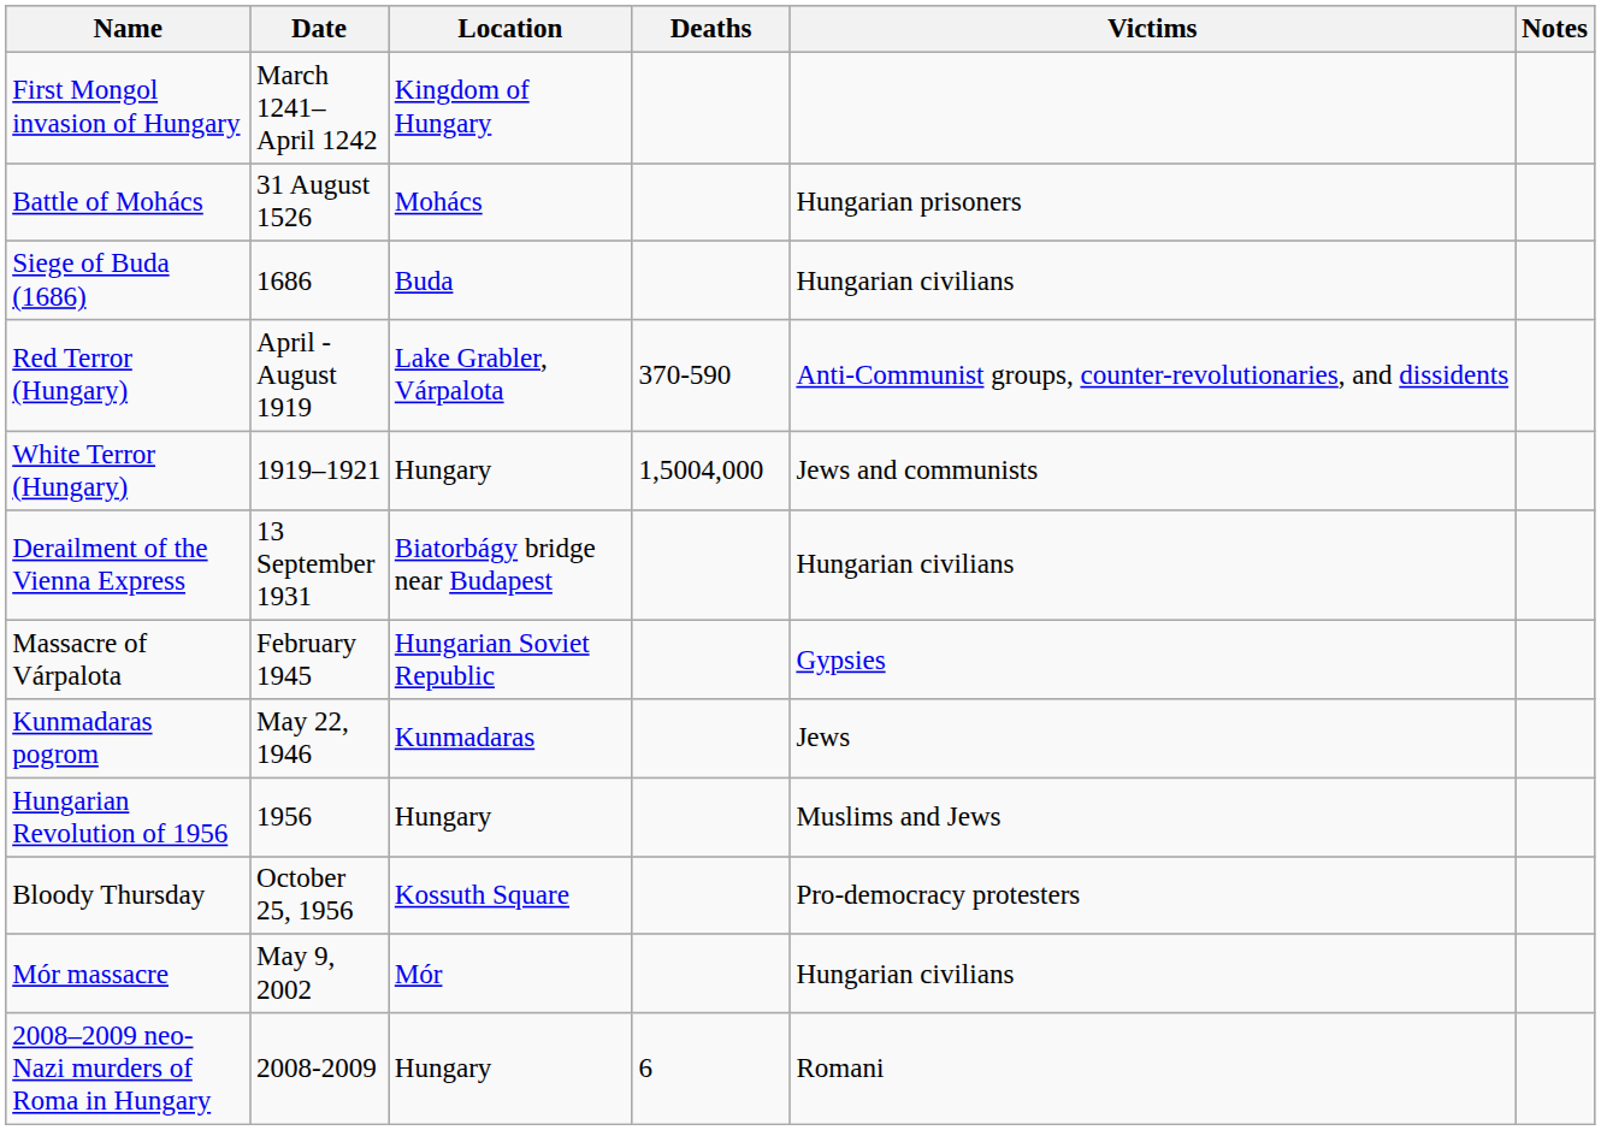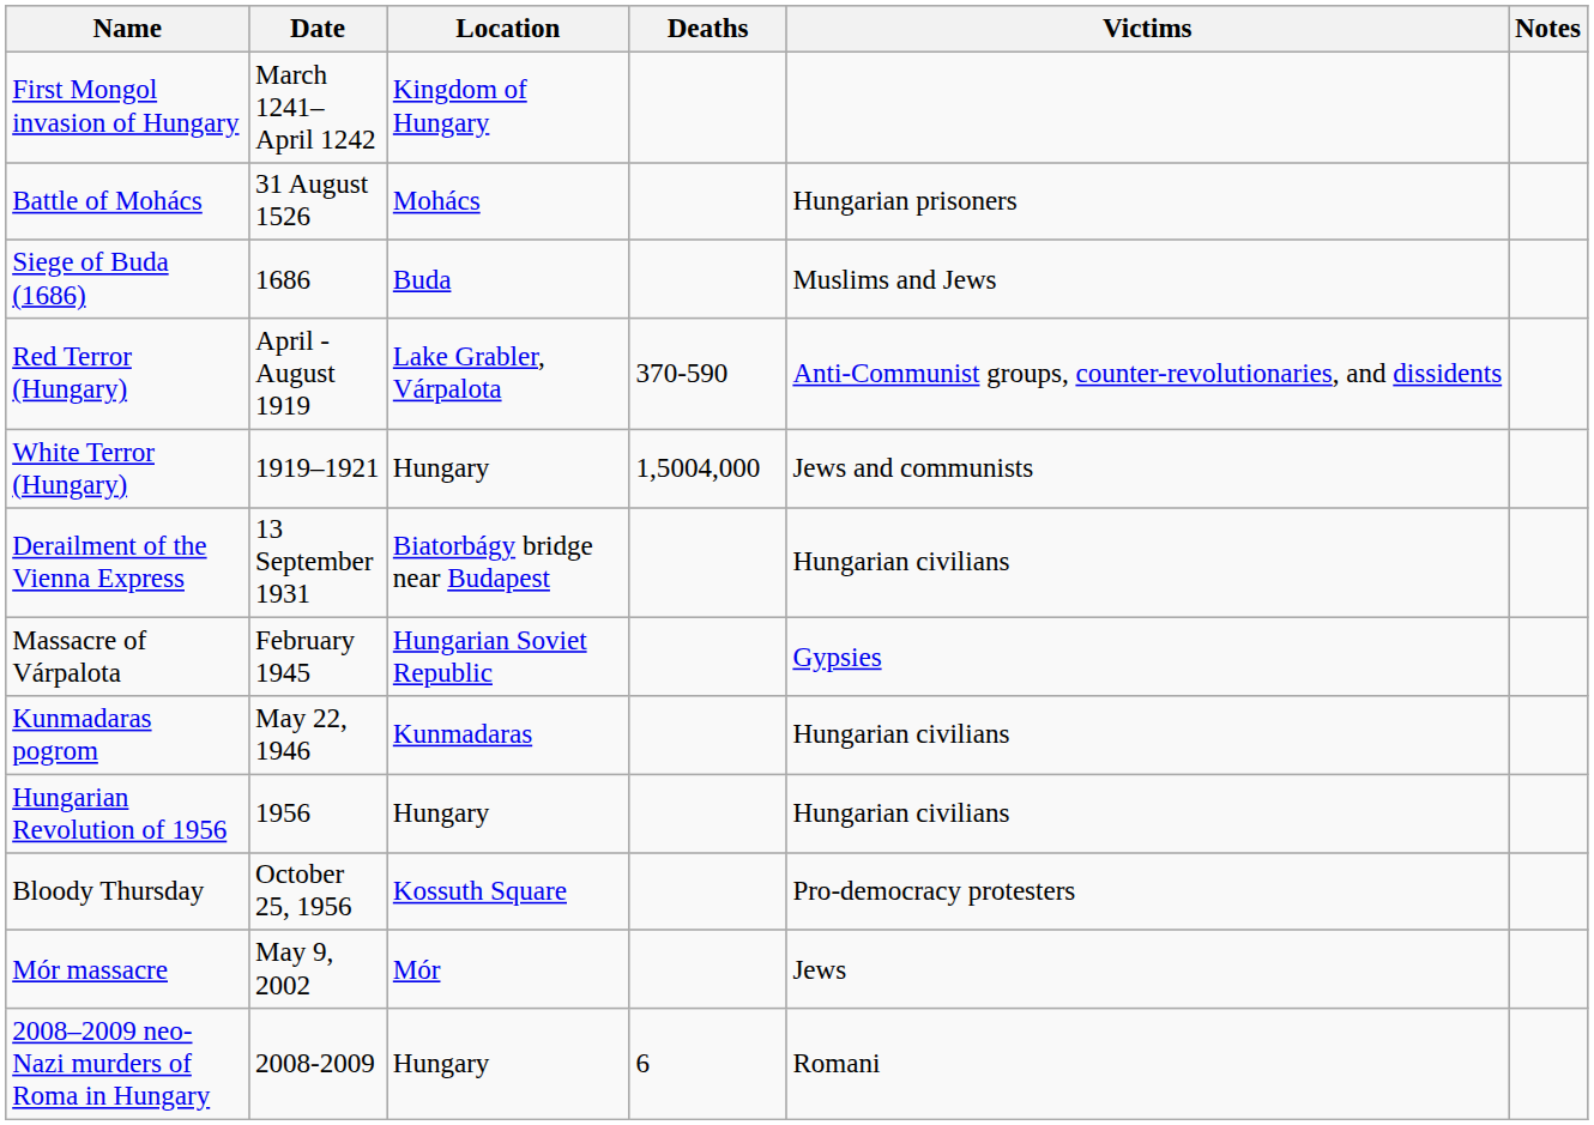Siege of Buda (1686) | Victims: Hungarian civilians -> Muslims and Jews
Kunmadaras pogrom | Victims: Jews -> Hungarian civilians
Hungarian Revolution of 1956 | Victims: Muslims and Jews -> Hungarian civilians
Mór massacre | Victims: Hungarian civilians -> Jews
